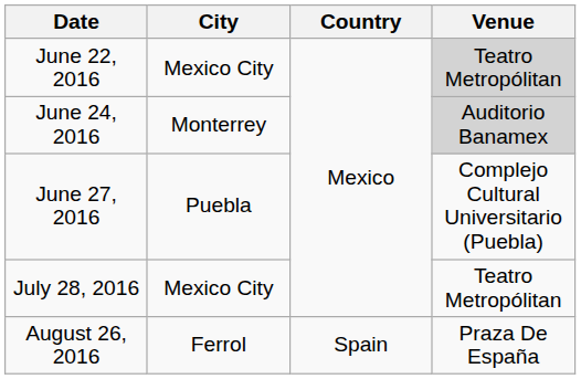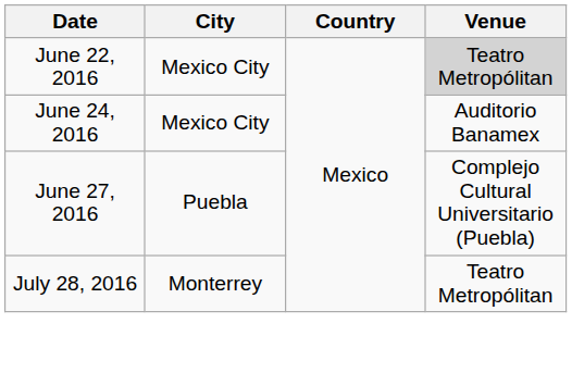June 24, 2016 | City: Monterrey -> Mexico City
June 24, 2016 | Venue: lightgrey background -> no background
July 28, 2016 | City: Mexico City -> Monterrey
- row: August 26, 2016 | Ferrol | Spain | Praza De España
